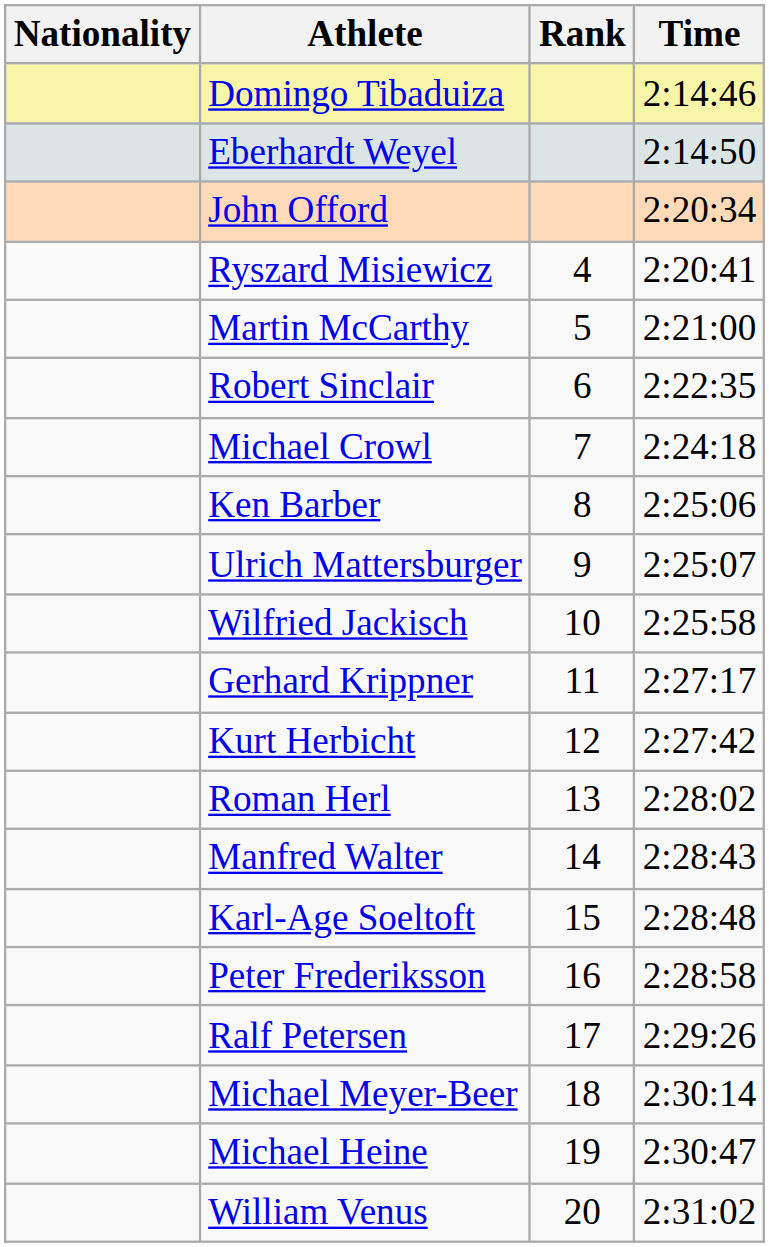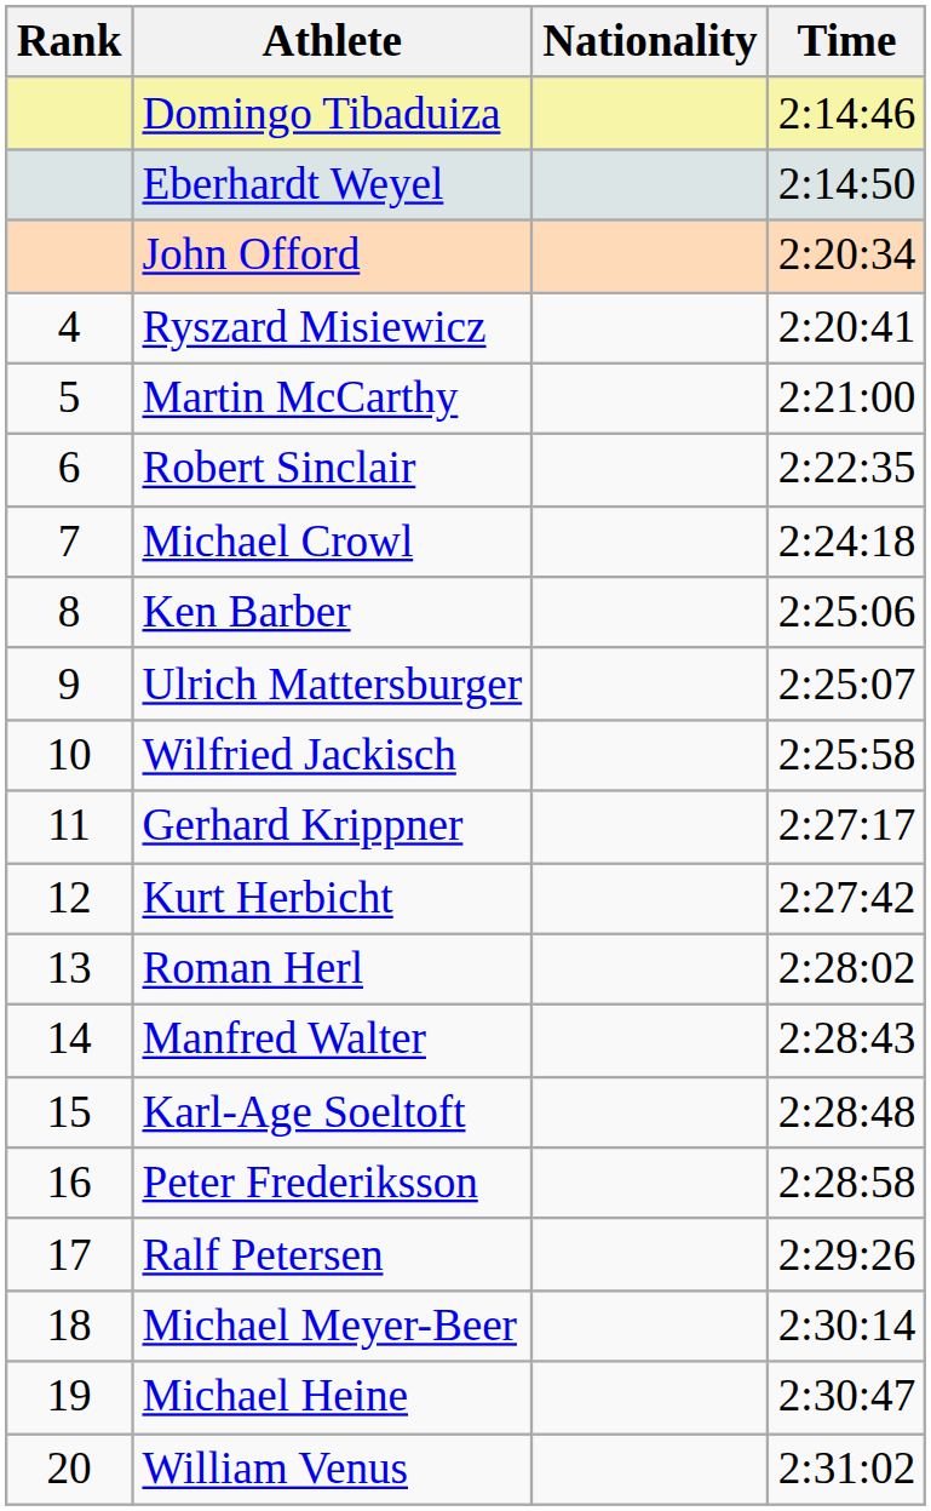columns swapped: Rank <-> Nationality
